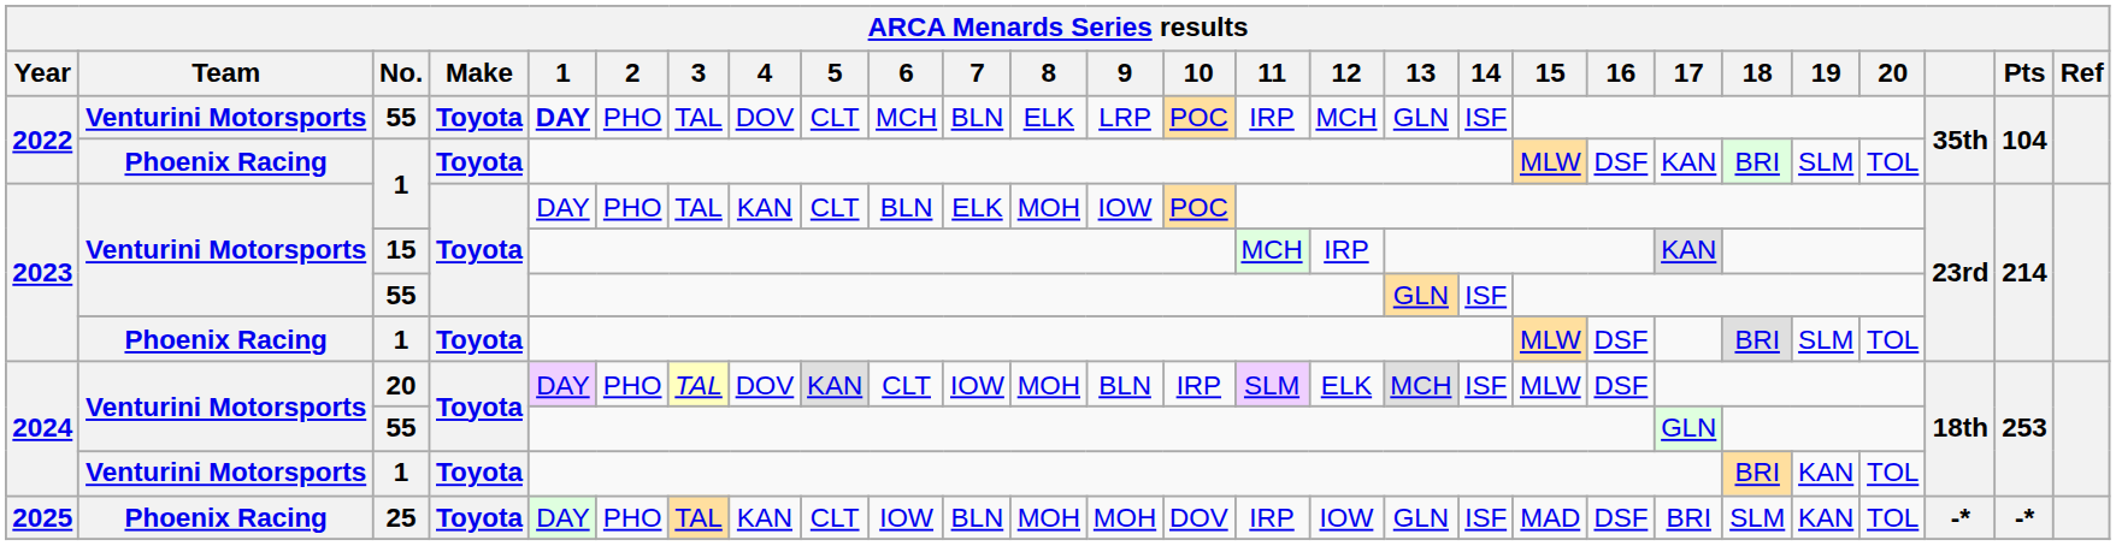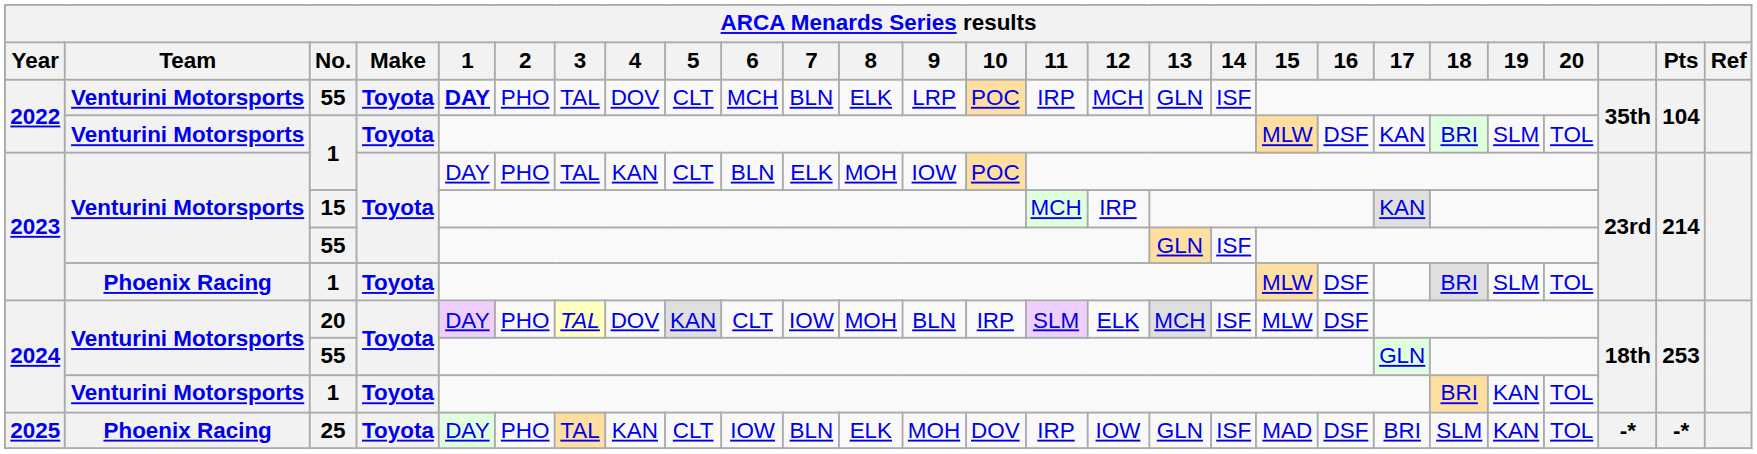2022 / 1 | Team: Phoenix Racing -> Venturini Motorsports
25 | 8: MOH -> ELK
